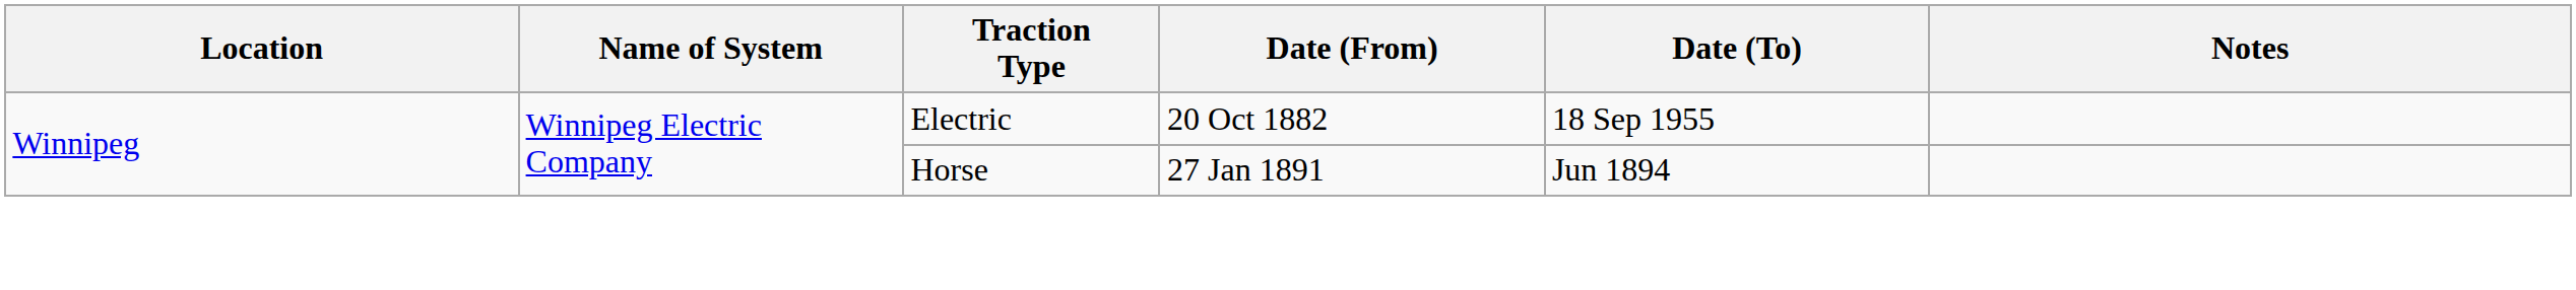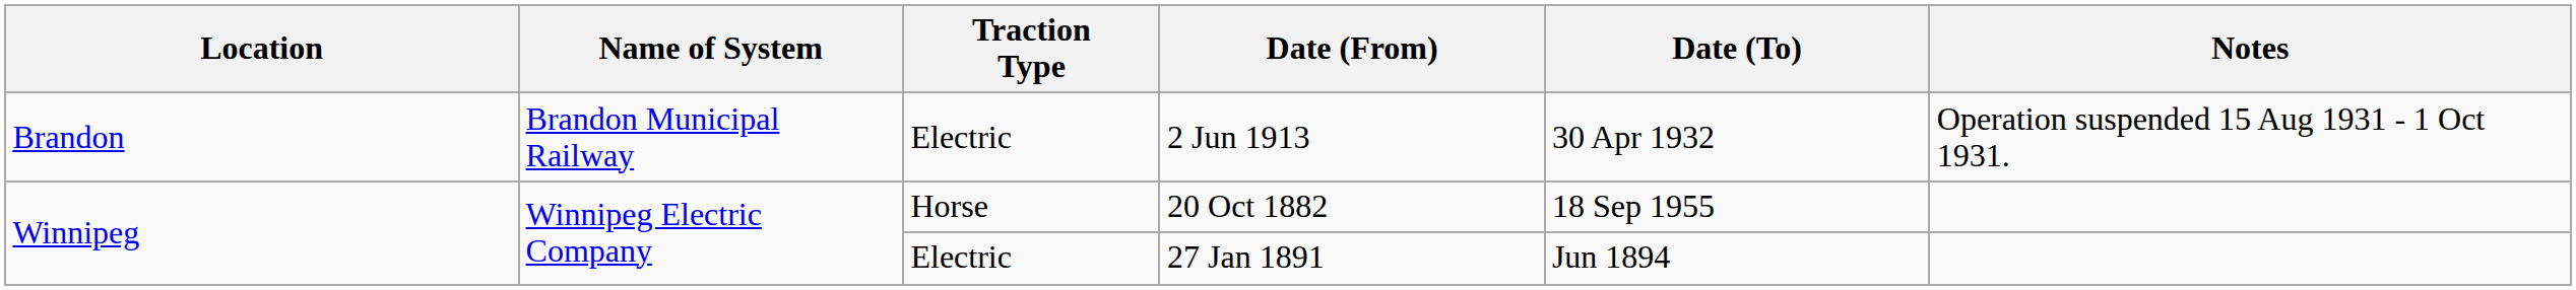+ row: Brandon | Brandon Municipal Railway | Electric | 2 Jun 1913 | 30 Apr 1932 | Operation suspended 15 Aug 1931 - 1 Oct 1931.
20 Oct 1882 | Traction Type: Electric -> Horse
27 Jan 1891 | Traction Type: Horse -> Electric
